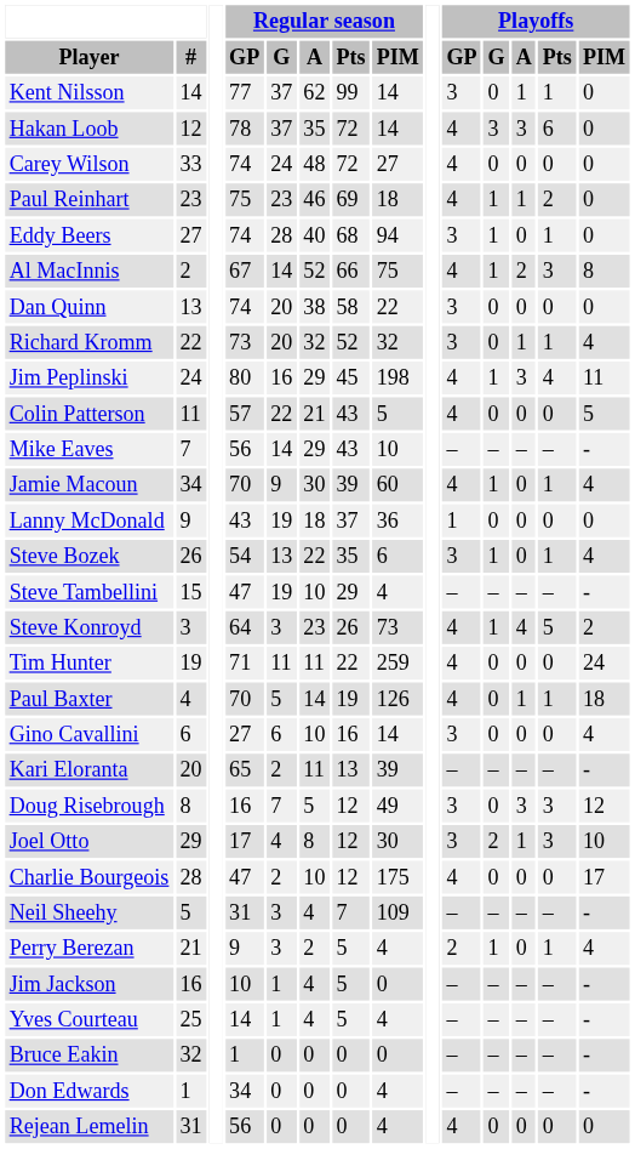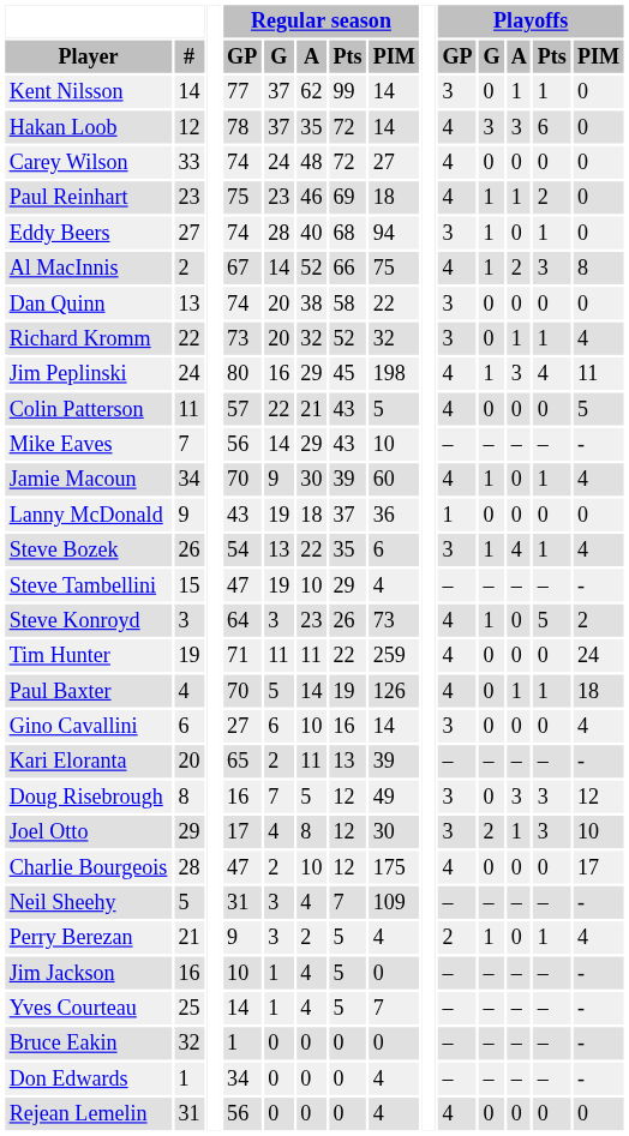Steve Bozek | Playoffs / A: 0 -> 4
Steve Konroyd | Playoffs / A: 4 -> 0
Yves Courteau | Regular season / PIM: 4 -> 7
